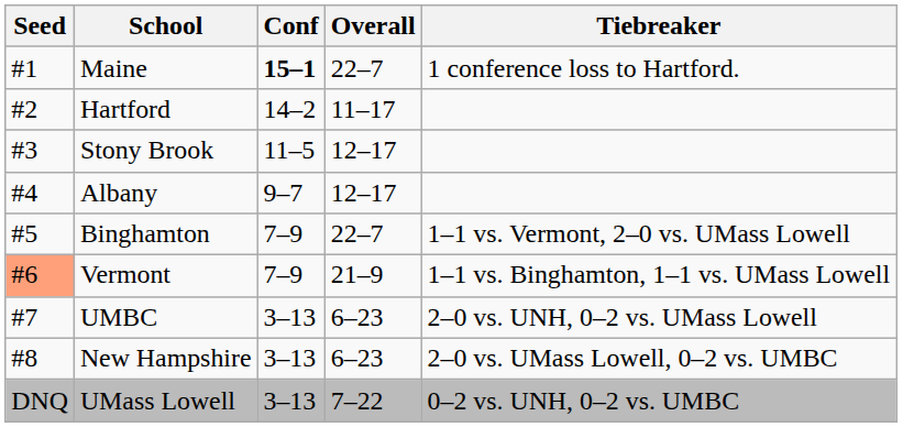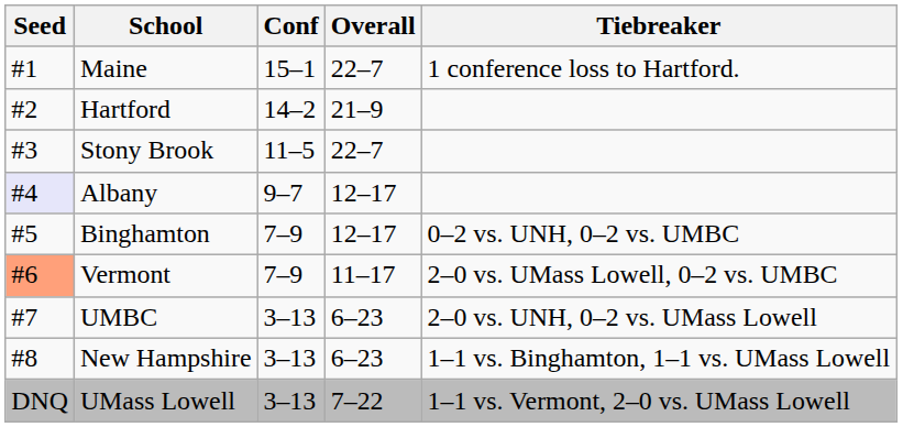Maine | Conf: bold -> normal
Hartford | Overall: 11–17 -> 21–9
Stony Brook | Overall: 12–17 -> 22–7
Albany | Seed: no background -> lavender background
Binghamton | Overall: 22–7 -> 12–17
Binghamton | Tiebreaker: 1–1 vs. Vermont, 2–0 vs. UMass Lowell -> 0–2 vs. UNH, 0–2 vs. UMBC
Vermont | Overall: 21–9 -> 11–17
Vermont | Tiebreaker: 1–1 vs. Binghamton, 1–1 vs. UMass Lowell -> 2–0 vs. UMass Lowell, 0–2 vs. UMBC
New Hampshire | Tiebreaker: 2–0 vs. UMass Lowell, 0–2 vs. UMBC -> 1–1 vs. Binghamton, 1–1 vs. UMass Lowell
UMass Lowell | Tiebreaker: 0–2 vs. UNH, 0–2 vs. UMBC -> 1–1 vs. Vermont, 2–0 vs. UMass Lowell
